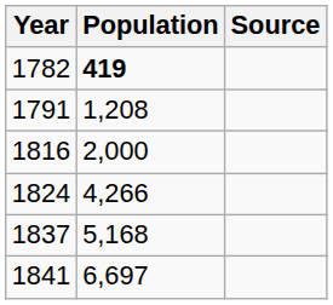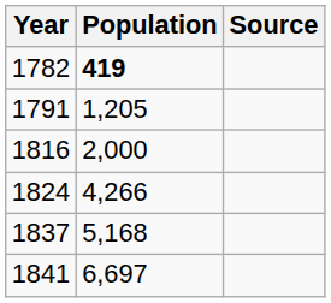1791 | Population: 1,208 -> 1,205
